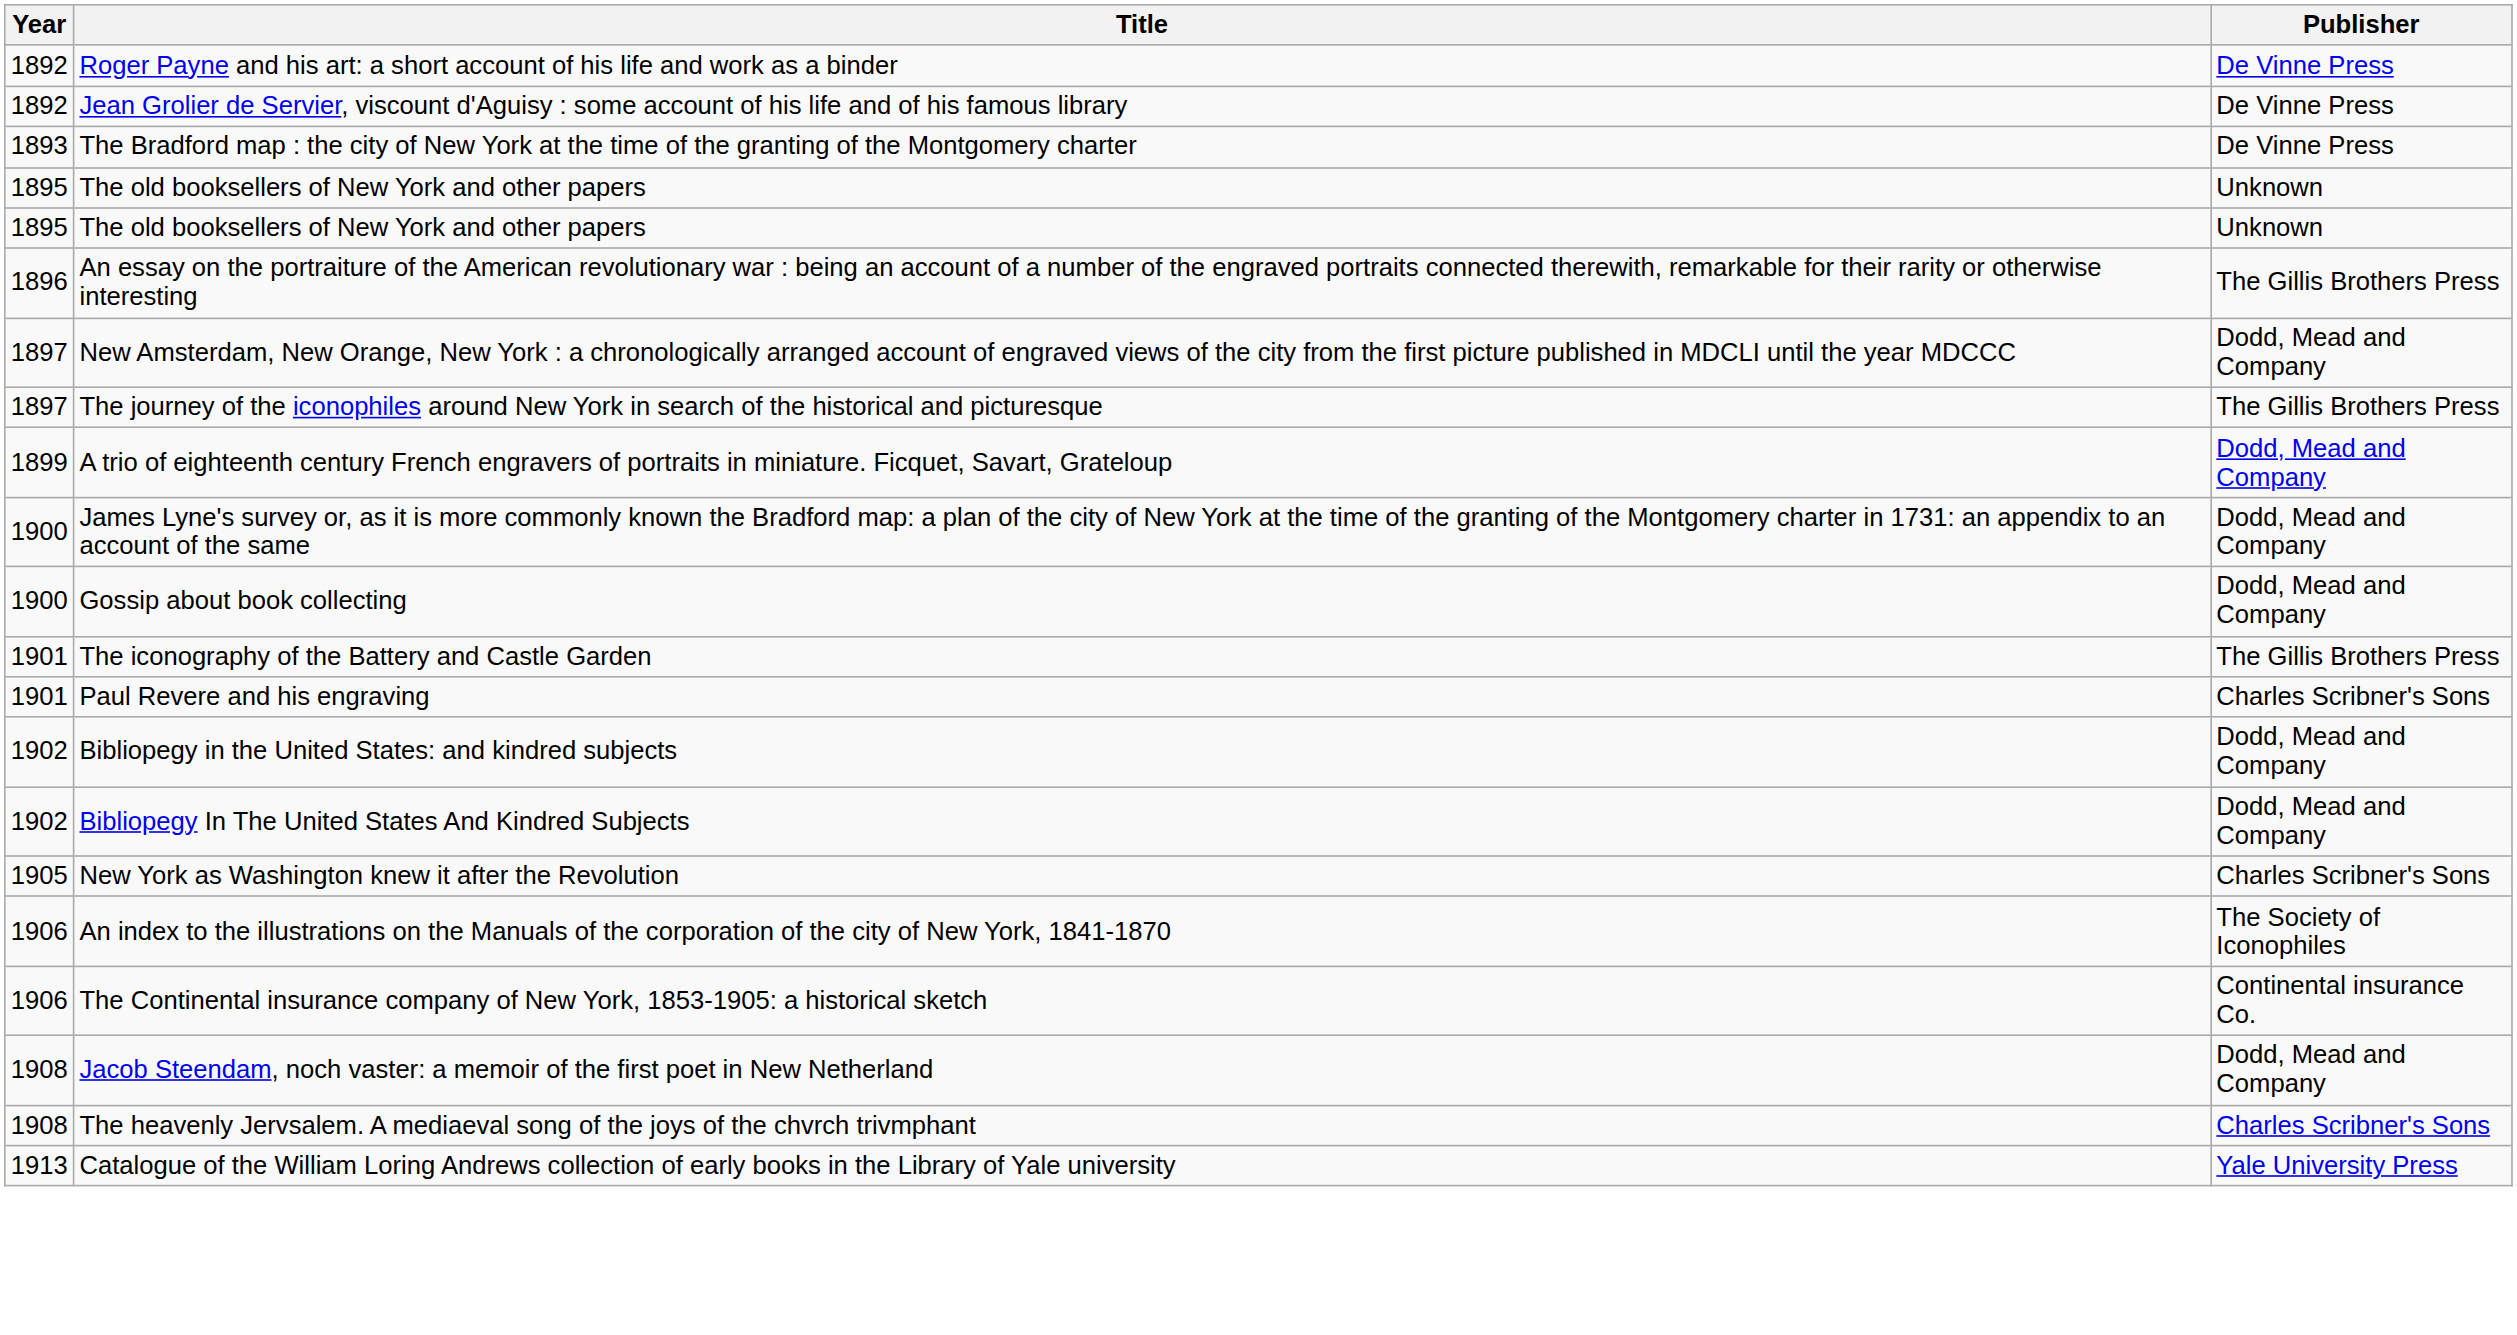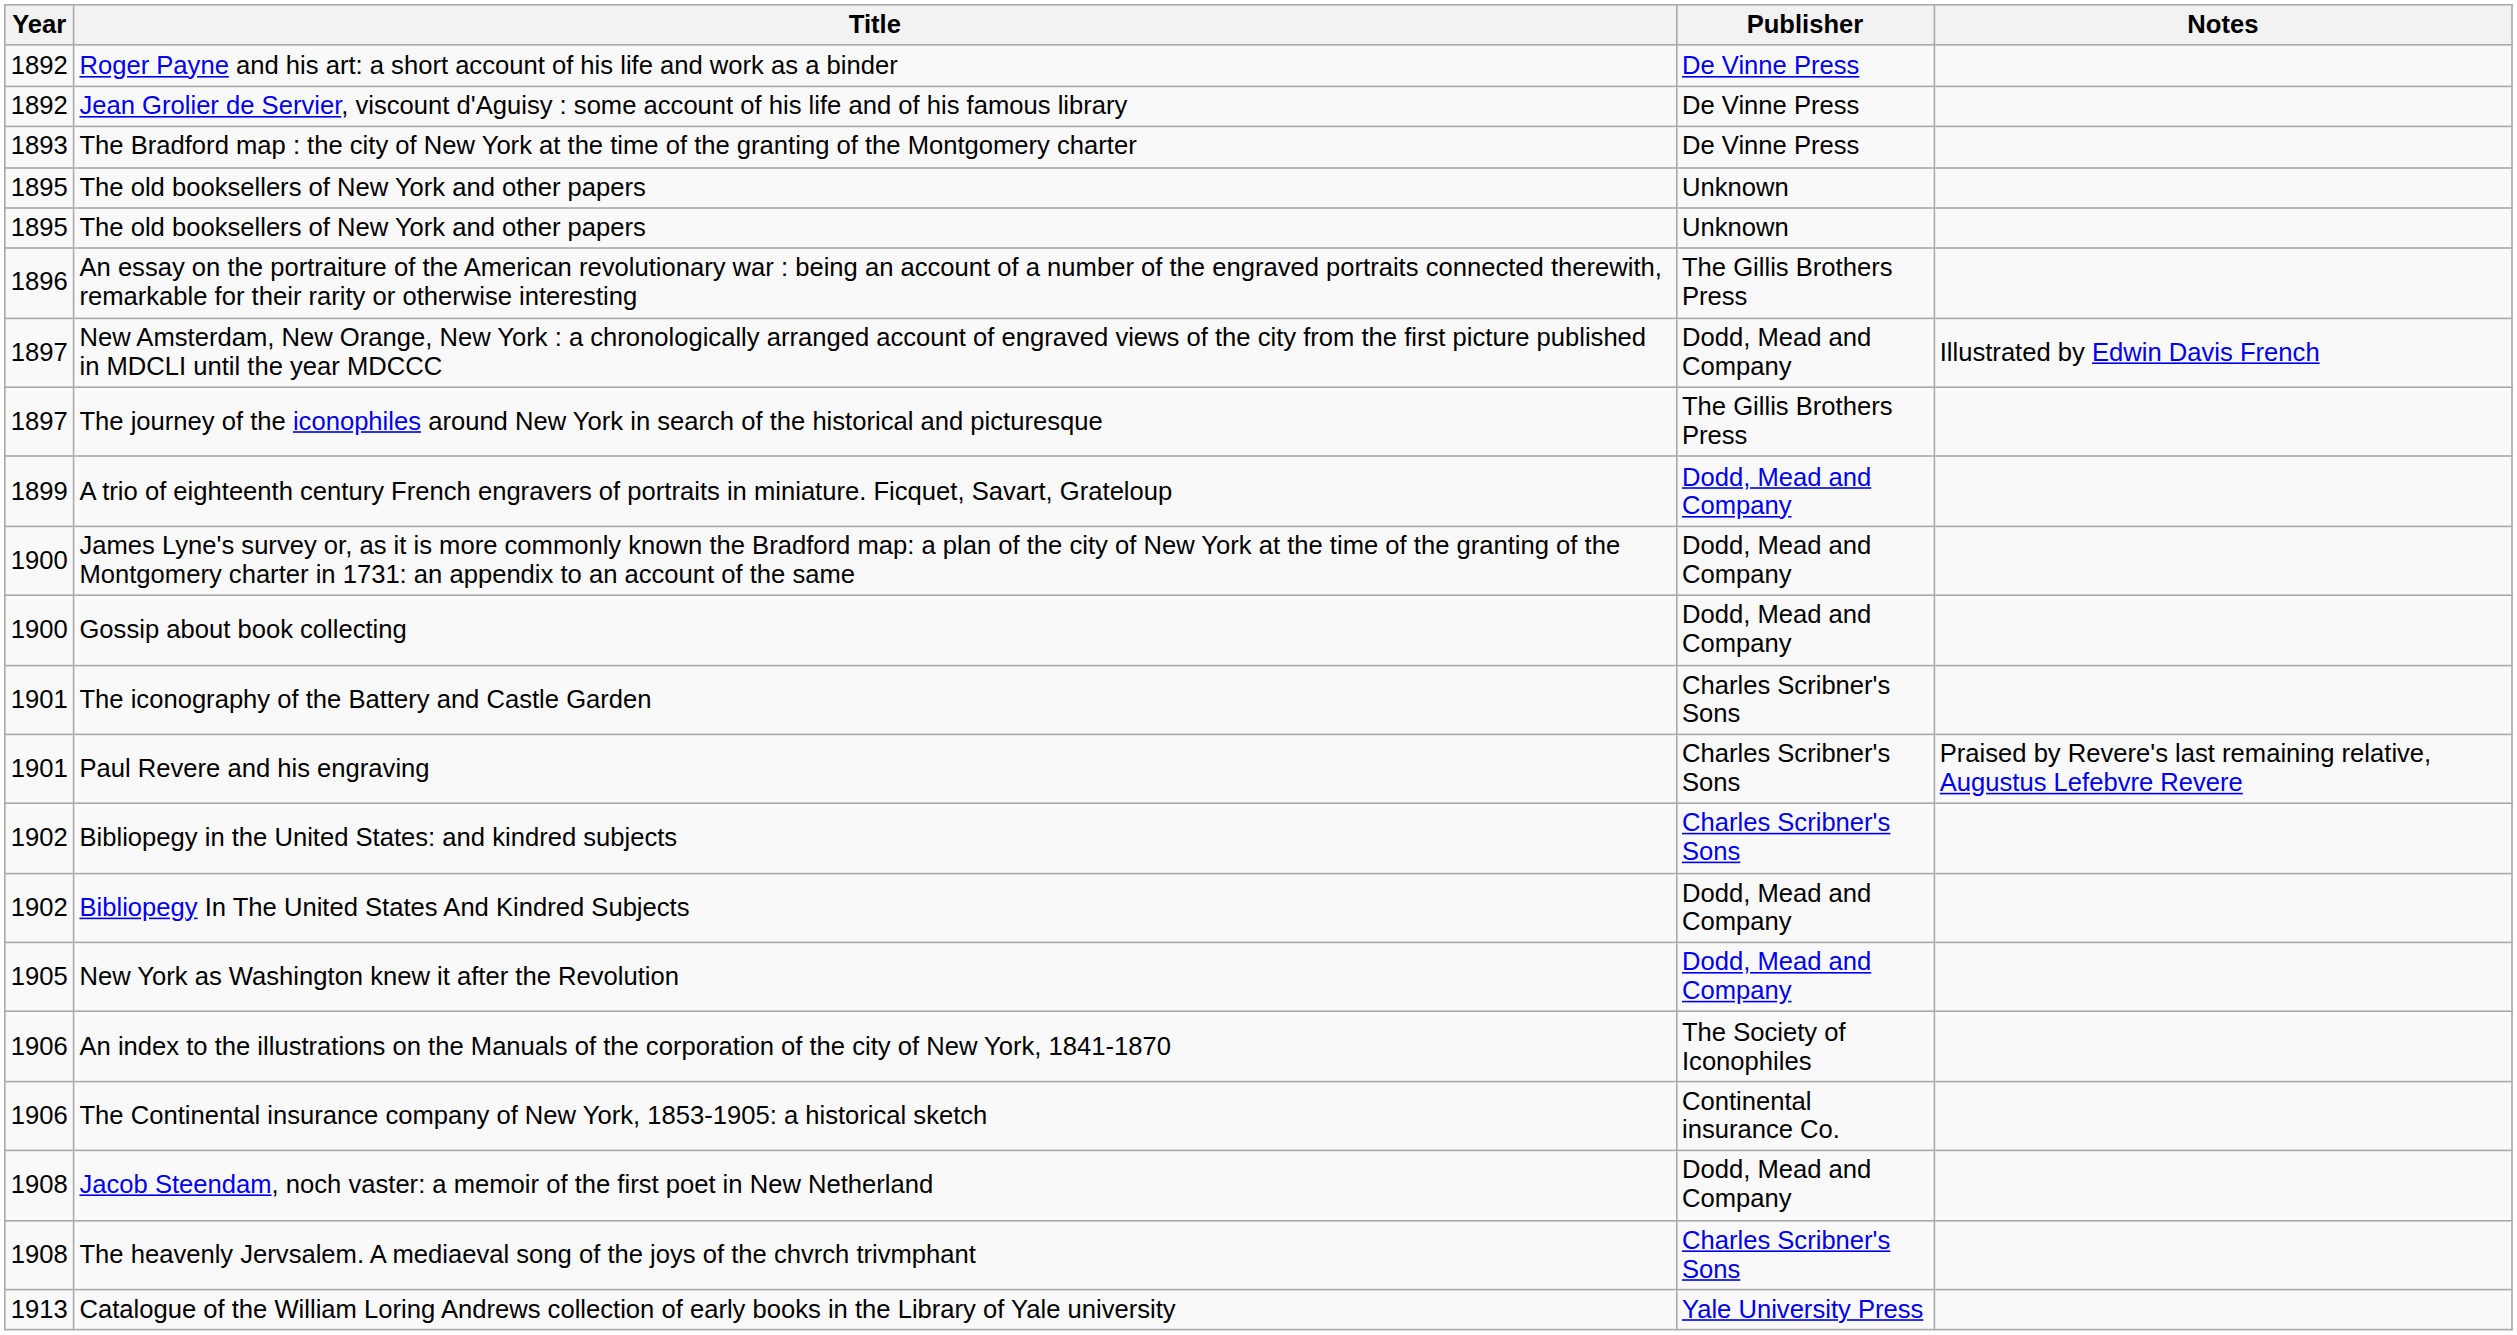+ column: Notes | Illustrated by Edwin Davis French | Praised by Revere's last remaining relative, Augustus Lefebvre Revere
The iconography of the Battery and Castle Garden | Publisher: The Gillis Brothers Press -> Charles Scribner's Sons
Bibliopegy in the United States: and kindred subjects | Publisher: Dodd, Mead and Company -> Charles Scribner's Sons
New York as Washington knew it after the Revolution | Publisher: Charles Scribner's Sons -> Dodd, Mead and Company
